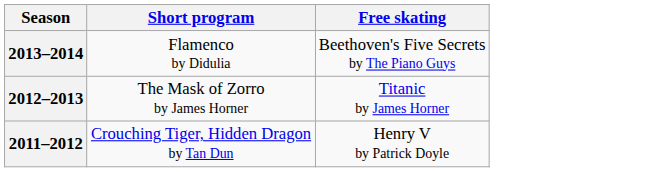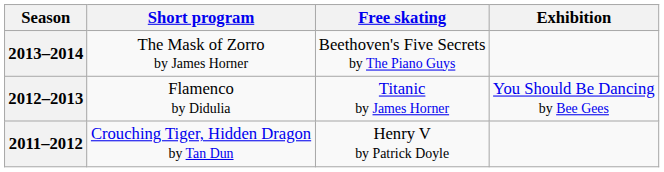+ column: Exhibition | You Should Be Dancing by Bee Gees
2013–2014 | Short program: Flamenco by Didulia -> The Mask of Zorro by James Horner
2012–2013 | Short program: The Mask of Zorro by James Horner -> Flamenco by Didulia
